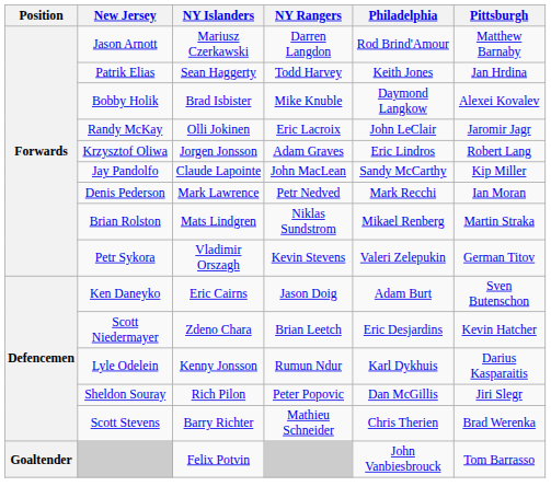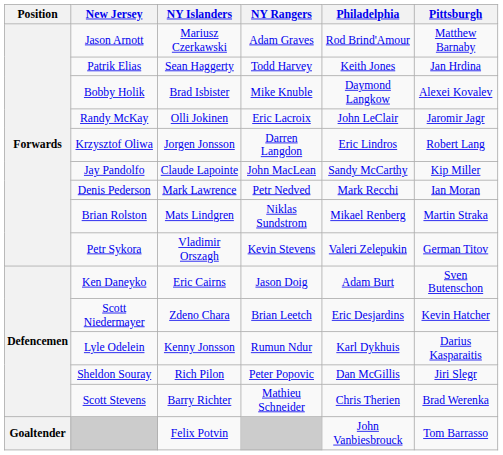Jason Arnott | NY Rangers: Darren Langdon -> Adam Graves
Krzysztof Oliwa | NY Rangers: Adam Graves -> Darren Langdon
